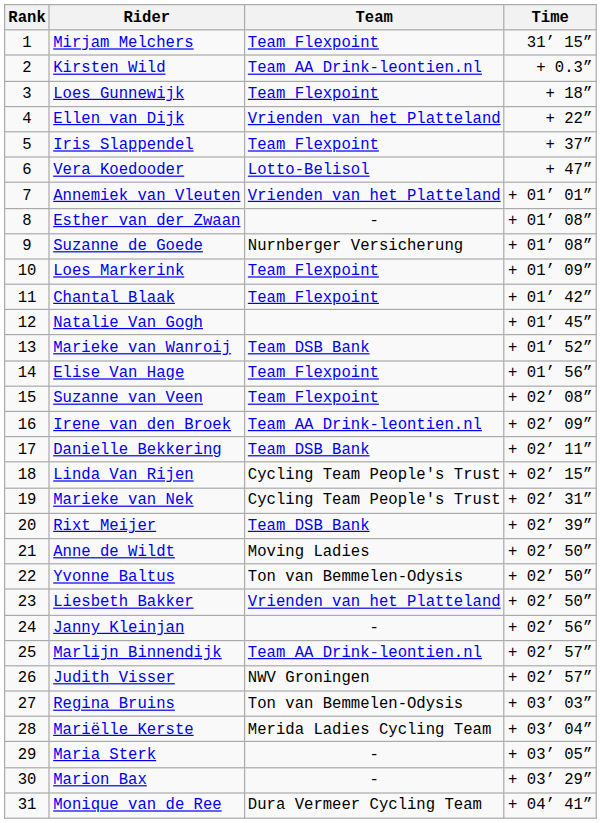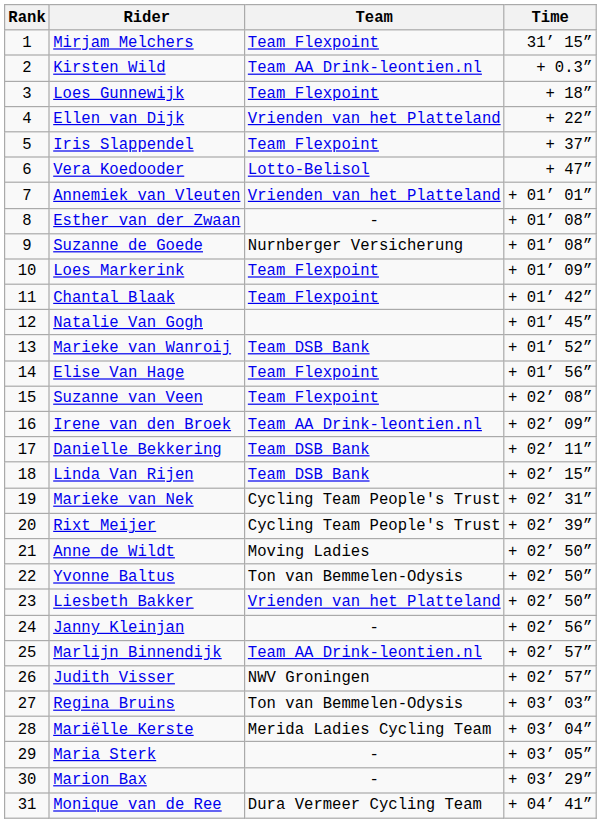Linda Van Rijen | Team: Cycling Team People's Trust -> Team DSB Bank
Rixt Meijer | Team: Team DSB Bank -> Cycling Team People's Trust
